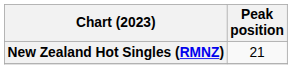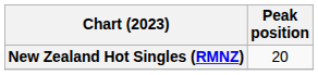New Zealand Hot Singles (RMNZ) | Peak position: 21 -> 20
